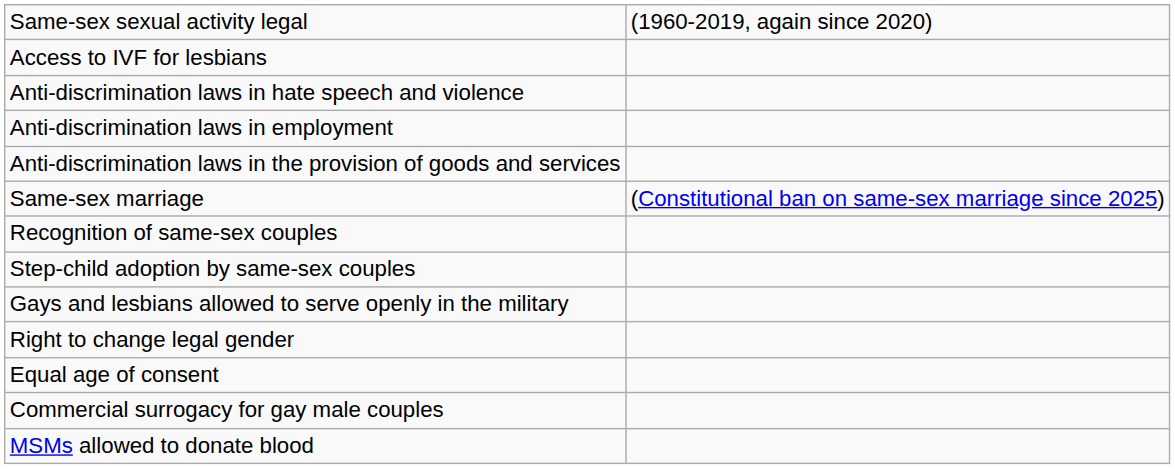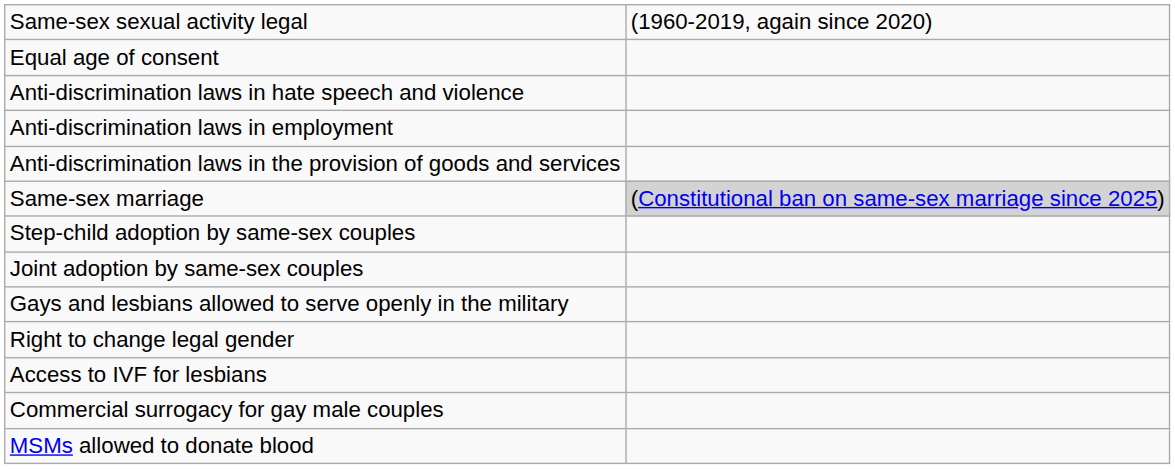rows swapped: Equal age of consent <-> Access to IVF for lesbians
Same-sex marriage | column 2: no background -> lightgrey background
- row: Recognition of same-sex couples
+ row: Joint adoption by same-sex couples
